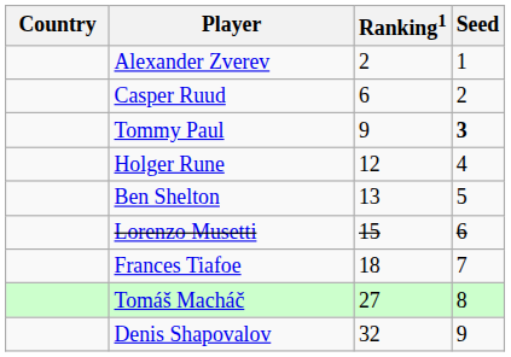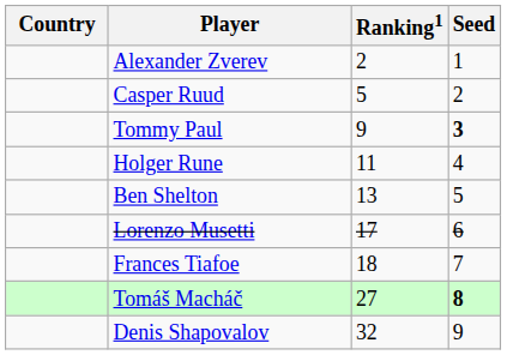Casper Ruud | Ranking1: 6 -> 5
Holger Rune | Ranking1: 12 -> 11
Lorenzo Musetti | Ranking1: 15 -> 17
Tomáš Macháč | Seed: normal -> bold
